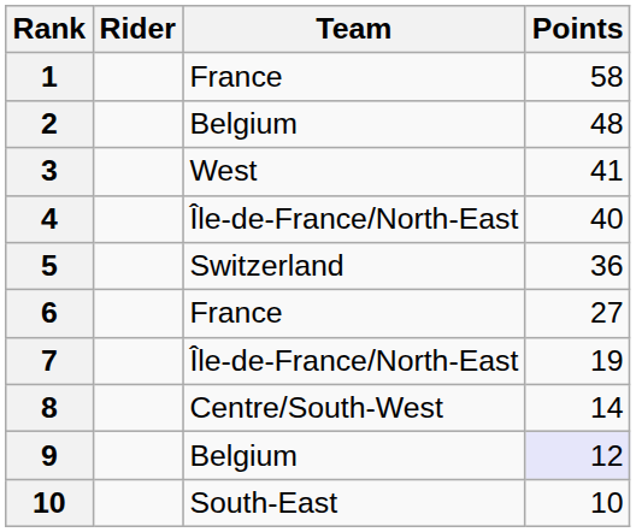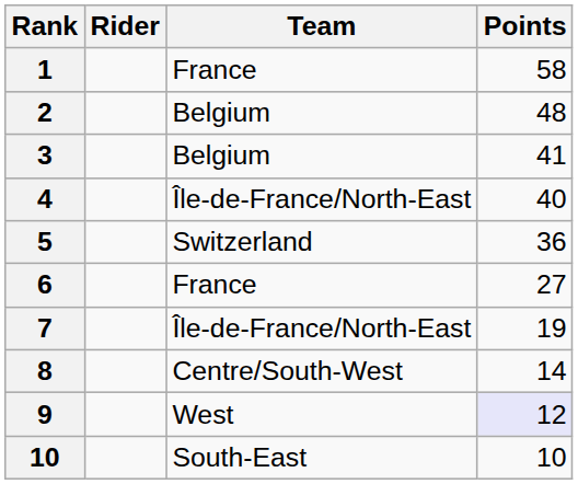3 | Team: West -> Belgium
9 | Team: Belgium -> West
